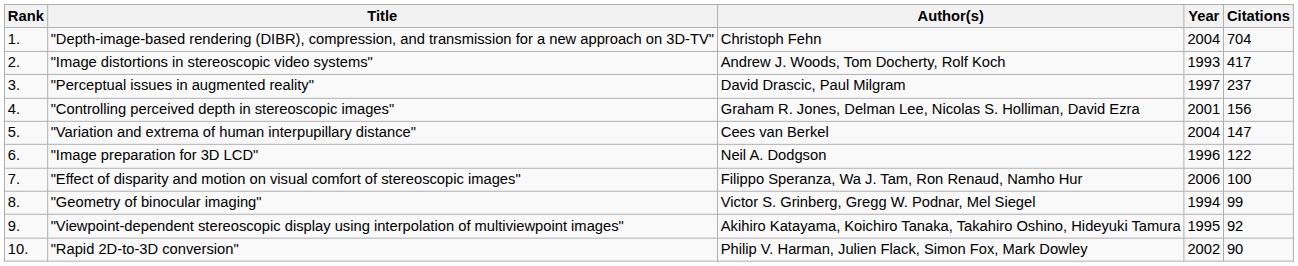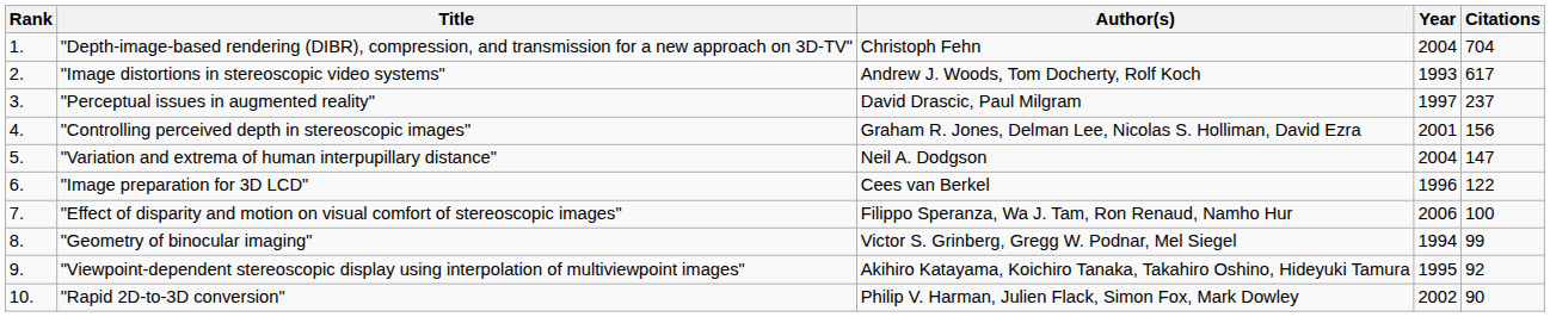"Image distortions in stereoscopic video systems" | Citations: 417 -> 617
"Variation and extrema of human interpupillary distance" | Author(s): Cees van Berkel -> Neil A. Dodgson
"Image preparation for 3D LCD" | Author(s): Neil A. Dodgson -> Cees van Berkel
